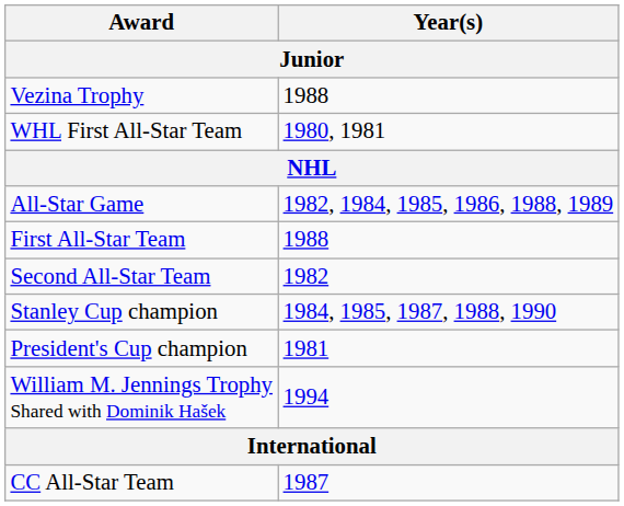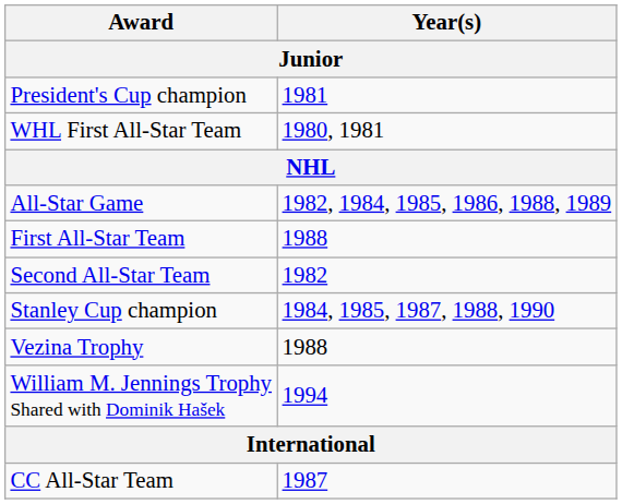rows swapped: President's Cup champion <-> Vezina Trophy
